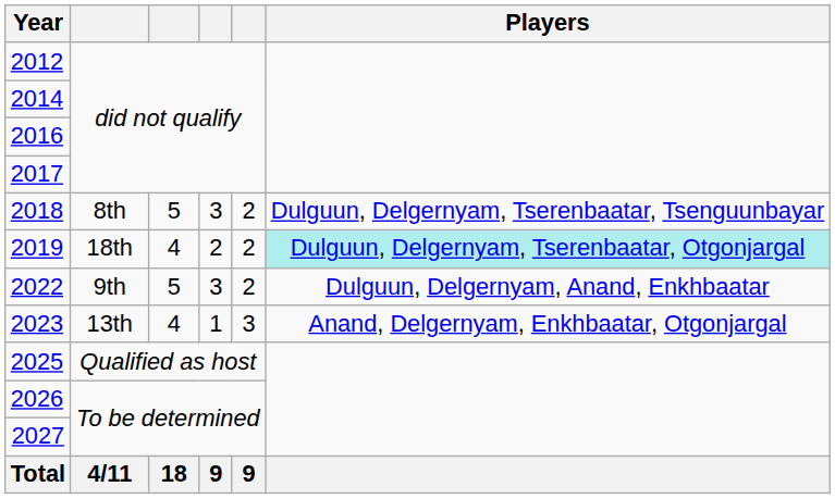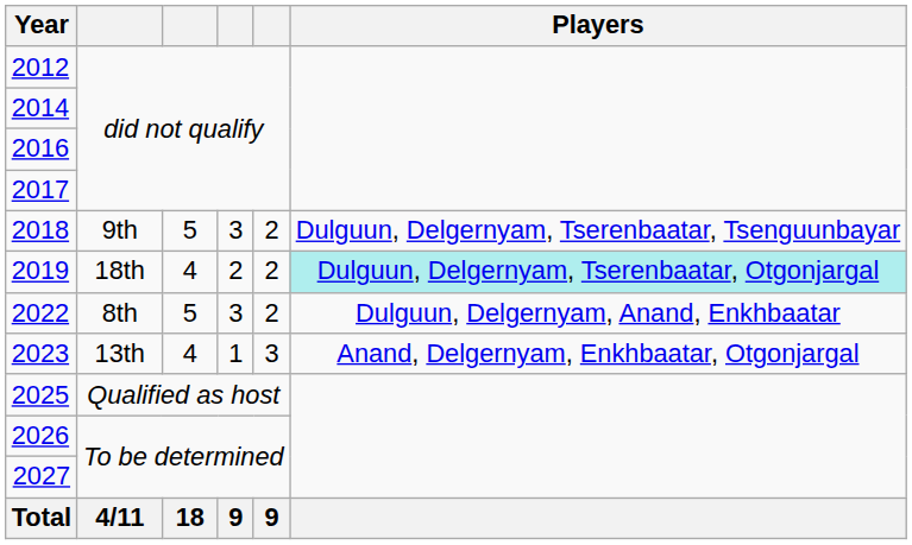2018 | column 2: 8th -> 9th
2022 | column 2: 9th -> 8th
